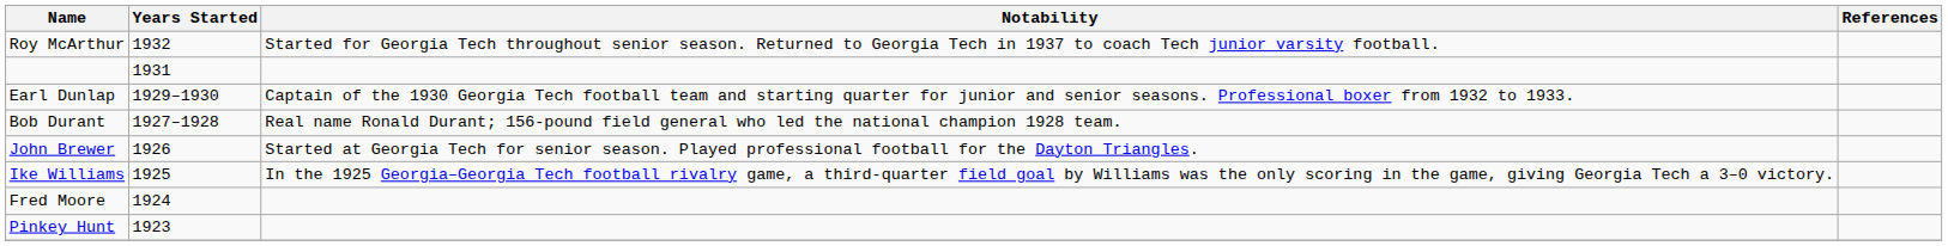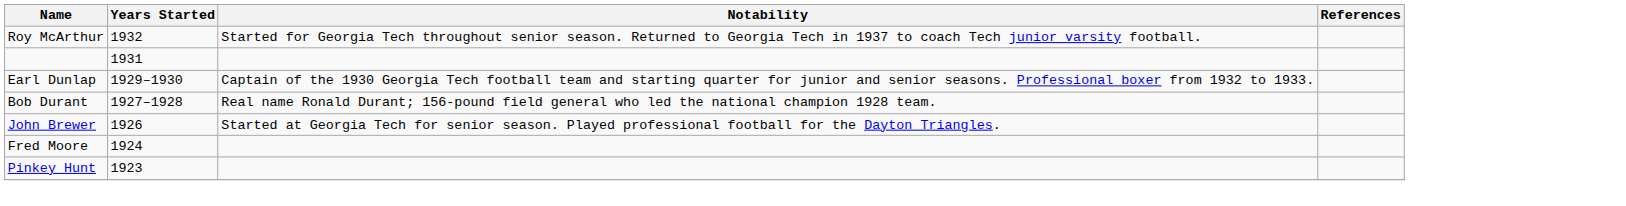- row: Ike Williams | 1925 | In the 1925 Georgia–Georgia Tech football rivalry game, a third-quarter field goal by Williams was the only scoring in the game, giving Georgia Tech a 3–0 victory.
